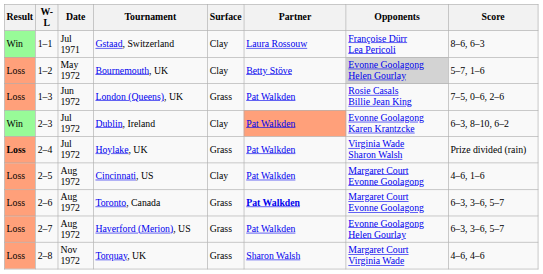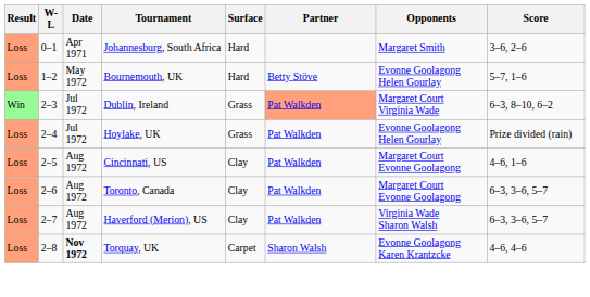+ row: Loss | 0–1 | Apr 1971 | Johannesburg, South Africa | Hard | Margaret Smith | 3–6, 2–6
- row: Win | 1–1 | Jul 1971 | Gstaad, Switzerland | Clay | Laura Rossouw | Françoise Dürr Lea Pericoli | 8–6, 6–3
Bournemouth, UK | Surface: Clay -> Hard
Bournemouth, UK | Opponents: lightgrey background -> no background
- row: Loss | 1–3 | Jun 1972 | London (Queens), UK | Grass | Pat Walkden | Rosie Casals Billie Jean King | 7–5, 0–6, 2–6
Dublin, Ireland | Surface: Clay -> Grass
Dublin, Ireland | Opponents: Evonne Goolagong Karen Krantzcke -> Margaret Court Virginia Wade
Hoylake, UK | Result: bold -> normal
Hoylake, UK | Opponents: Virginia Wade Sharon Walsh -> Evonne Goolagong Helen Gourlay
Toronto, Canada | Surface: Grass -> Clay
Toronto, Canada | Partner: bold -> normal
Haverford (Merion), US | Surface: Grass -> Clay
Haverford (Merion), US | Opponents: Evonne Goolagong Helen Gourlay -> Virginia Wade Sharon Walsh
Torquay, UK | Date: normal -> bold
Torquay, UK | Surface: Grass -> Carpet
Torquay, UK | Opponents: Margaret Court Virginia Wade -> Evonne Goolagong Karen Krantzcke
